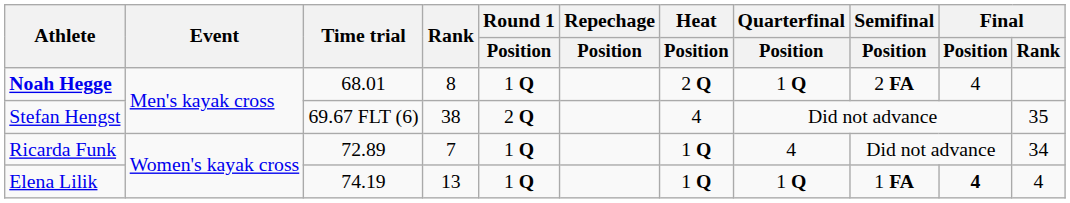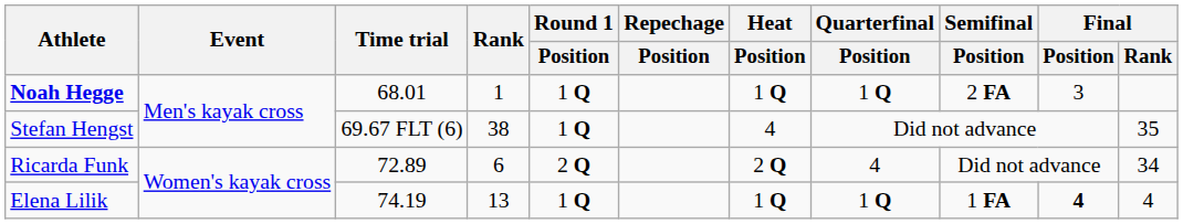Noah Hegge | Rank: 8 -> 1
Noah Hegge | Heat / Position: 2 Q -> 1 Q
Noah Hegge | Final / Position: 4 -> 3
Stefan Hengst | Round 1 / Position: 2 Q -> 1 Q
Ricarda Funk | Rank: 7 -> 6
Ricarda Funk | Round 1 / Position: 1 Q -> 2 Q
Ricarda Funk | Heat / Position: 1 Q -> 2 Q
